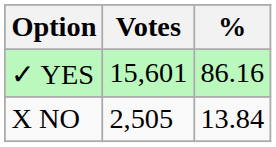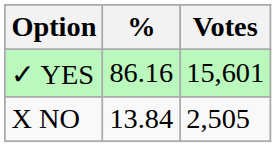columns swapped: Votes <-> %
